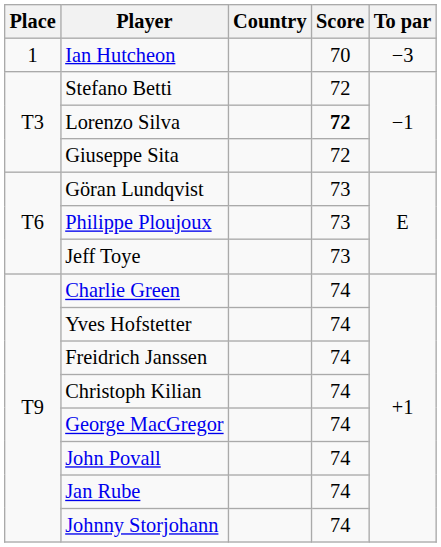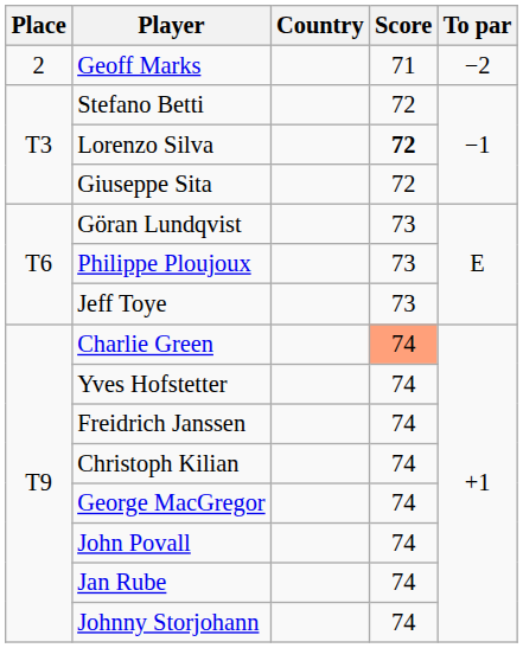- row: 1 | Ian Hutcheon | 70 | −3
+ row: 2 | Geoff Marks | 71 | −2
Charlie Green | Score: no background -> lightsalmon background
